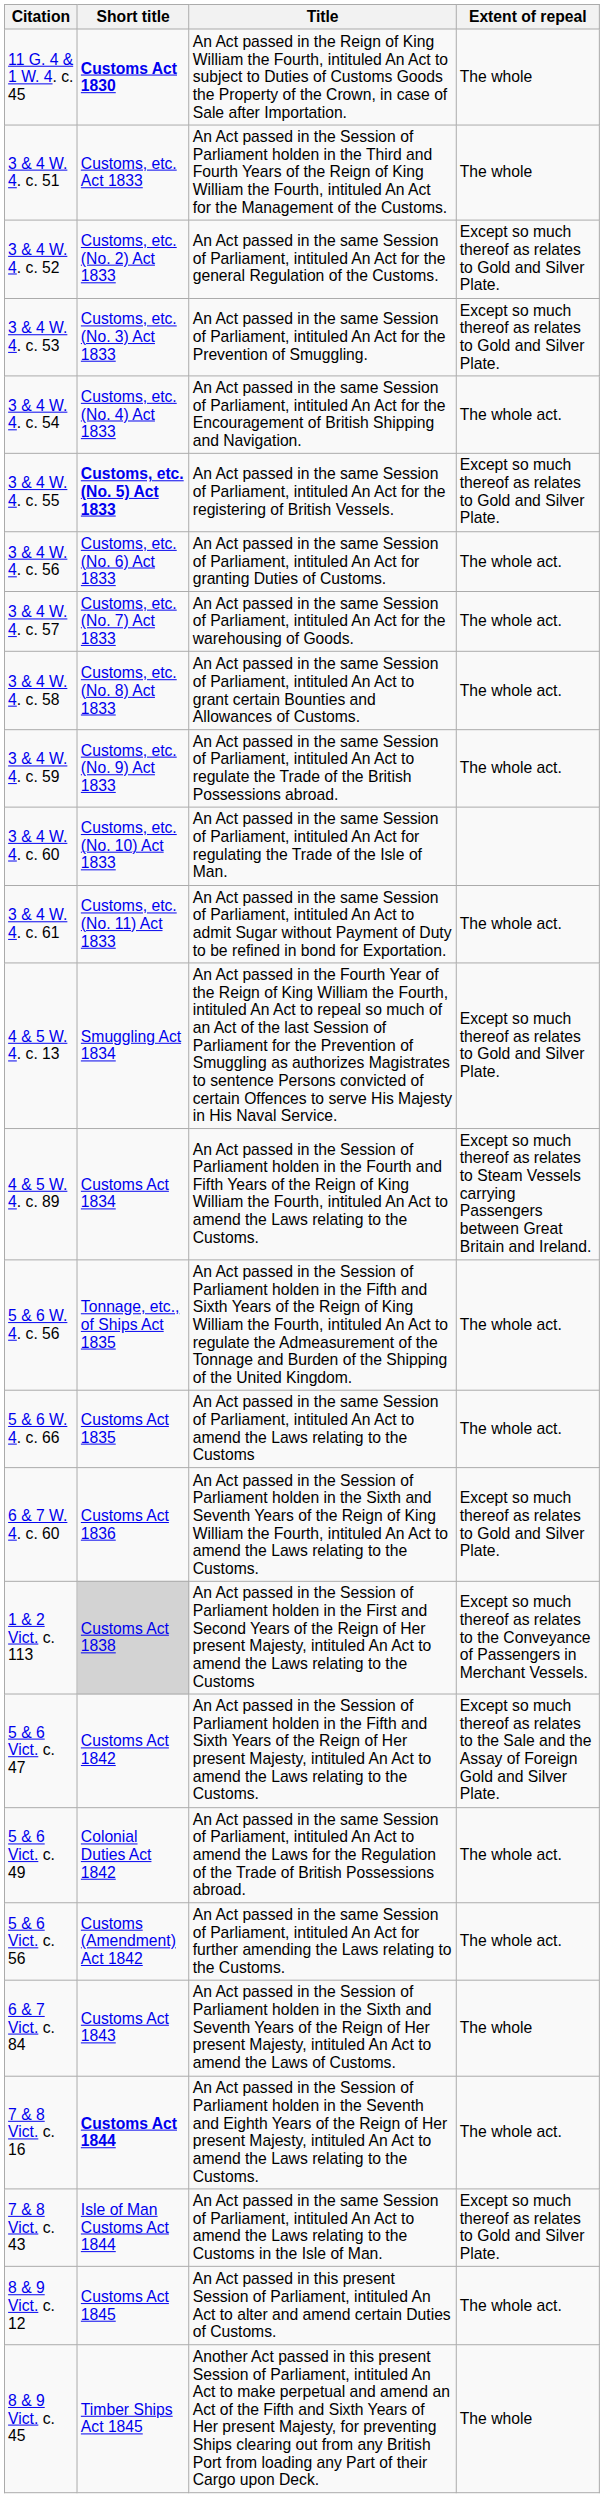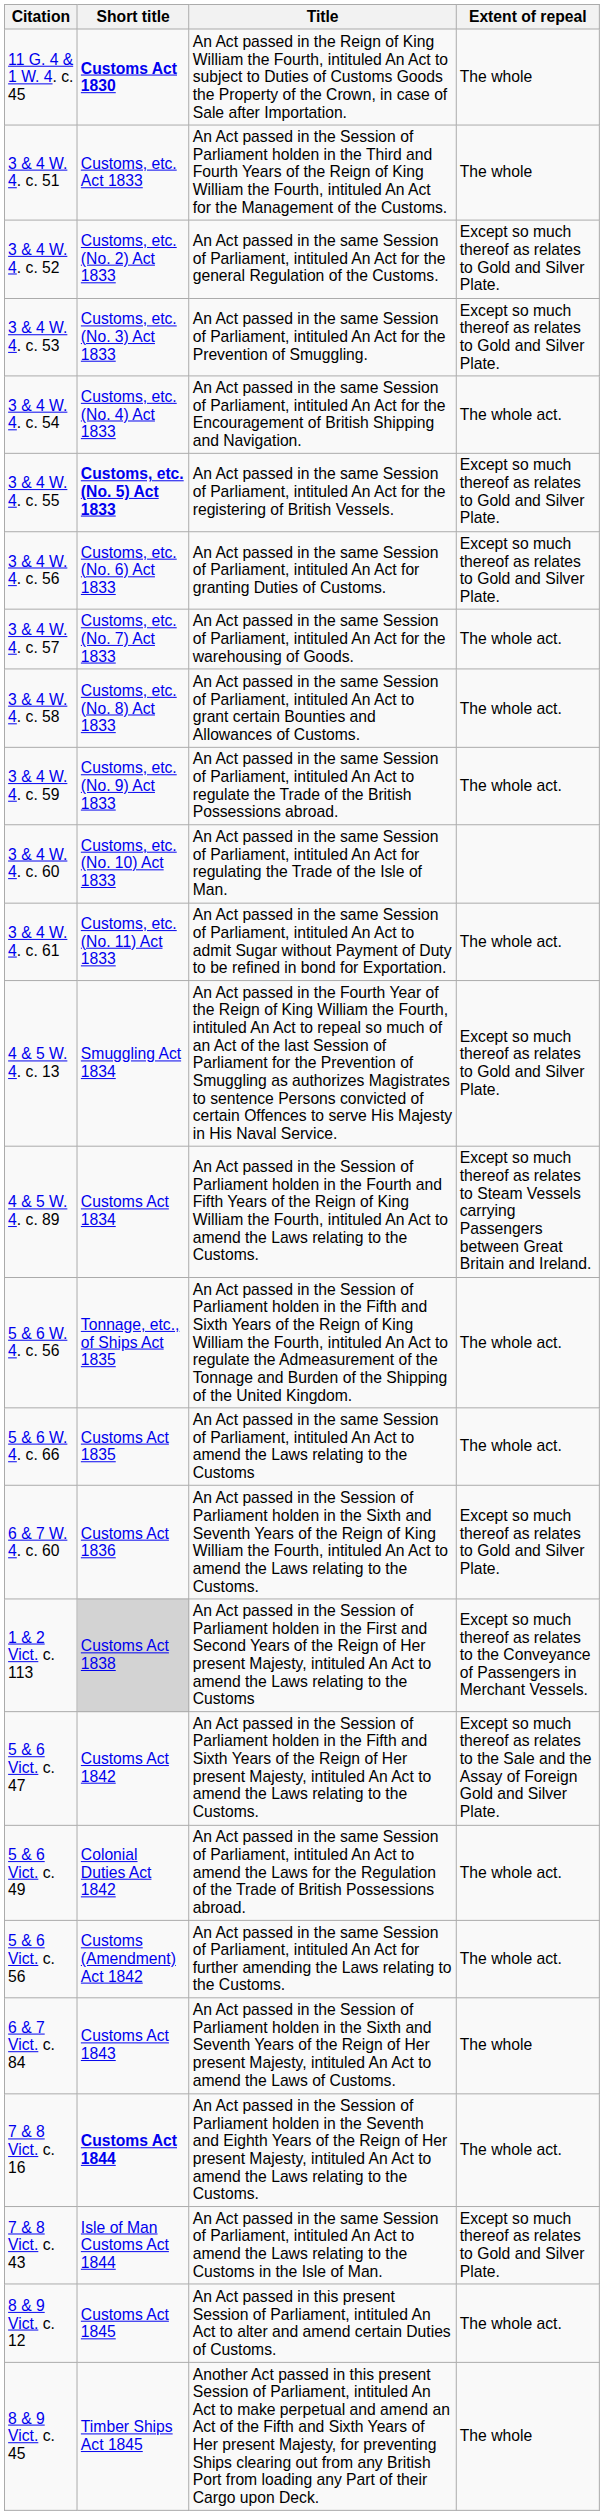3 & 4 W. 4. c. 56 | Extent of repeal: The whole act. -> Except so much thereof as relates to Gold and Silver Plate.
